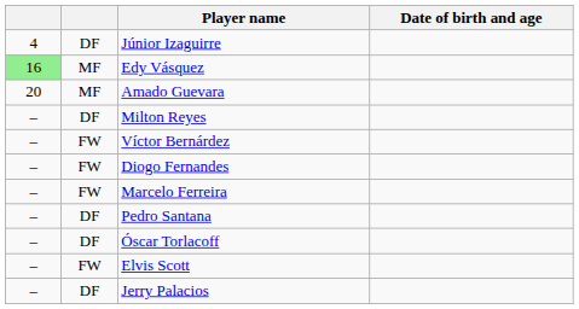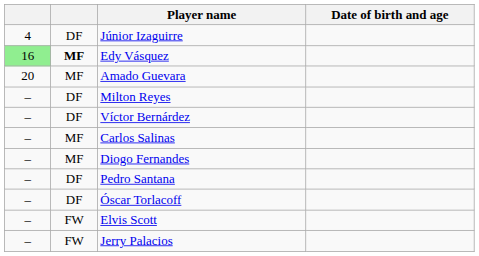Edy Vásquez | column 2: normal -> bold
Víctor Bernárdez | column 2: FW -> DF
+ row: – | MF | Carlos Salinas
Diogo Fernandes | column 2: FW -> MF
- row: – | FW | Marcelo Ferreira
Jerry Palacios | column 2: DF -> FW
